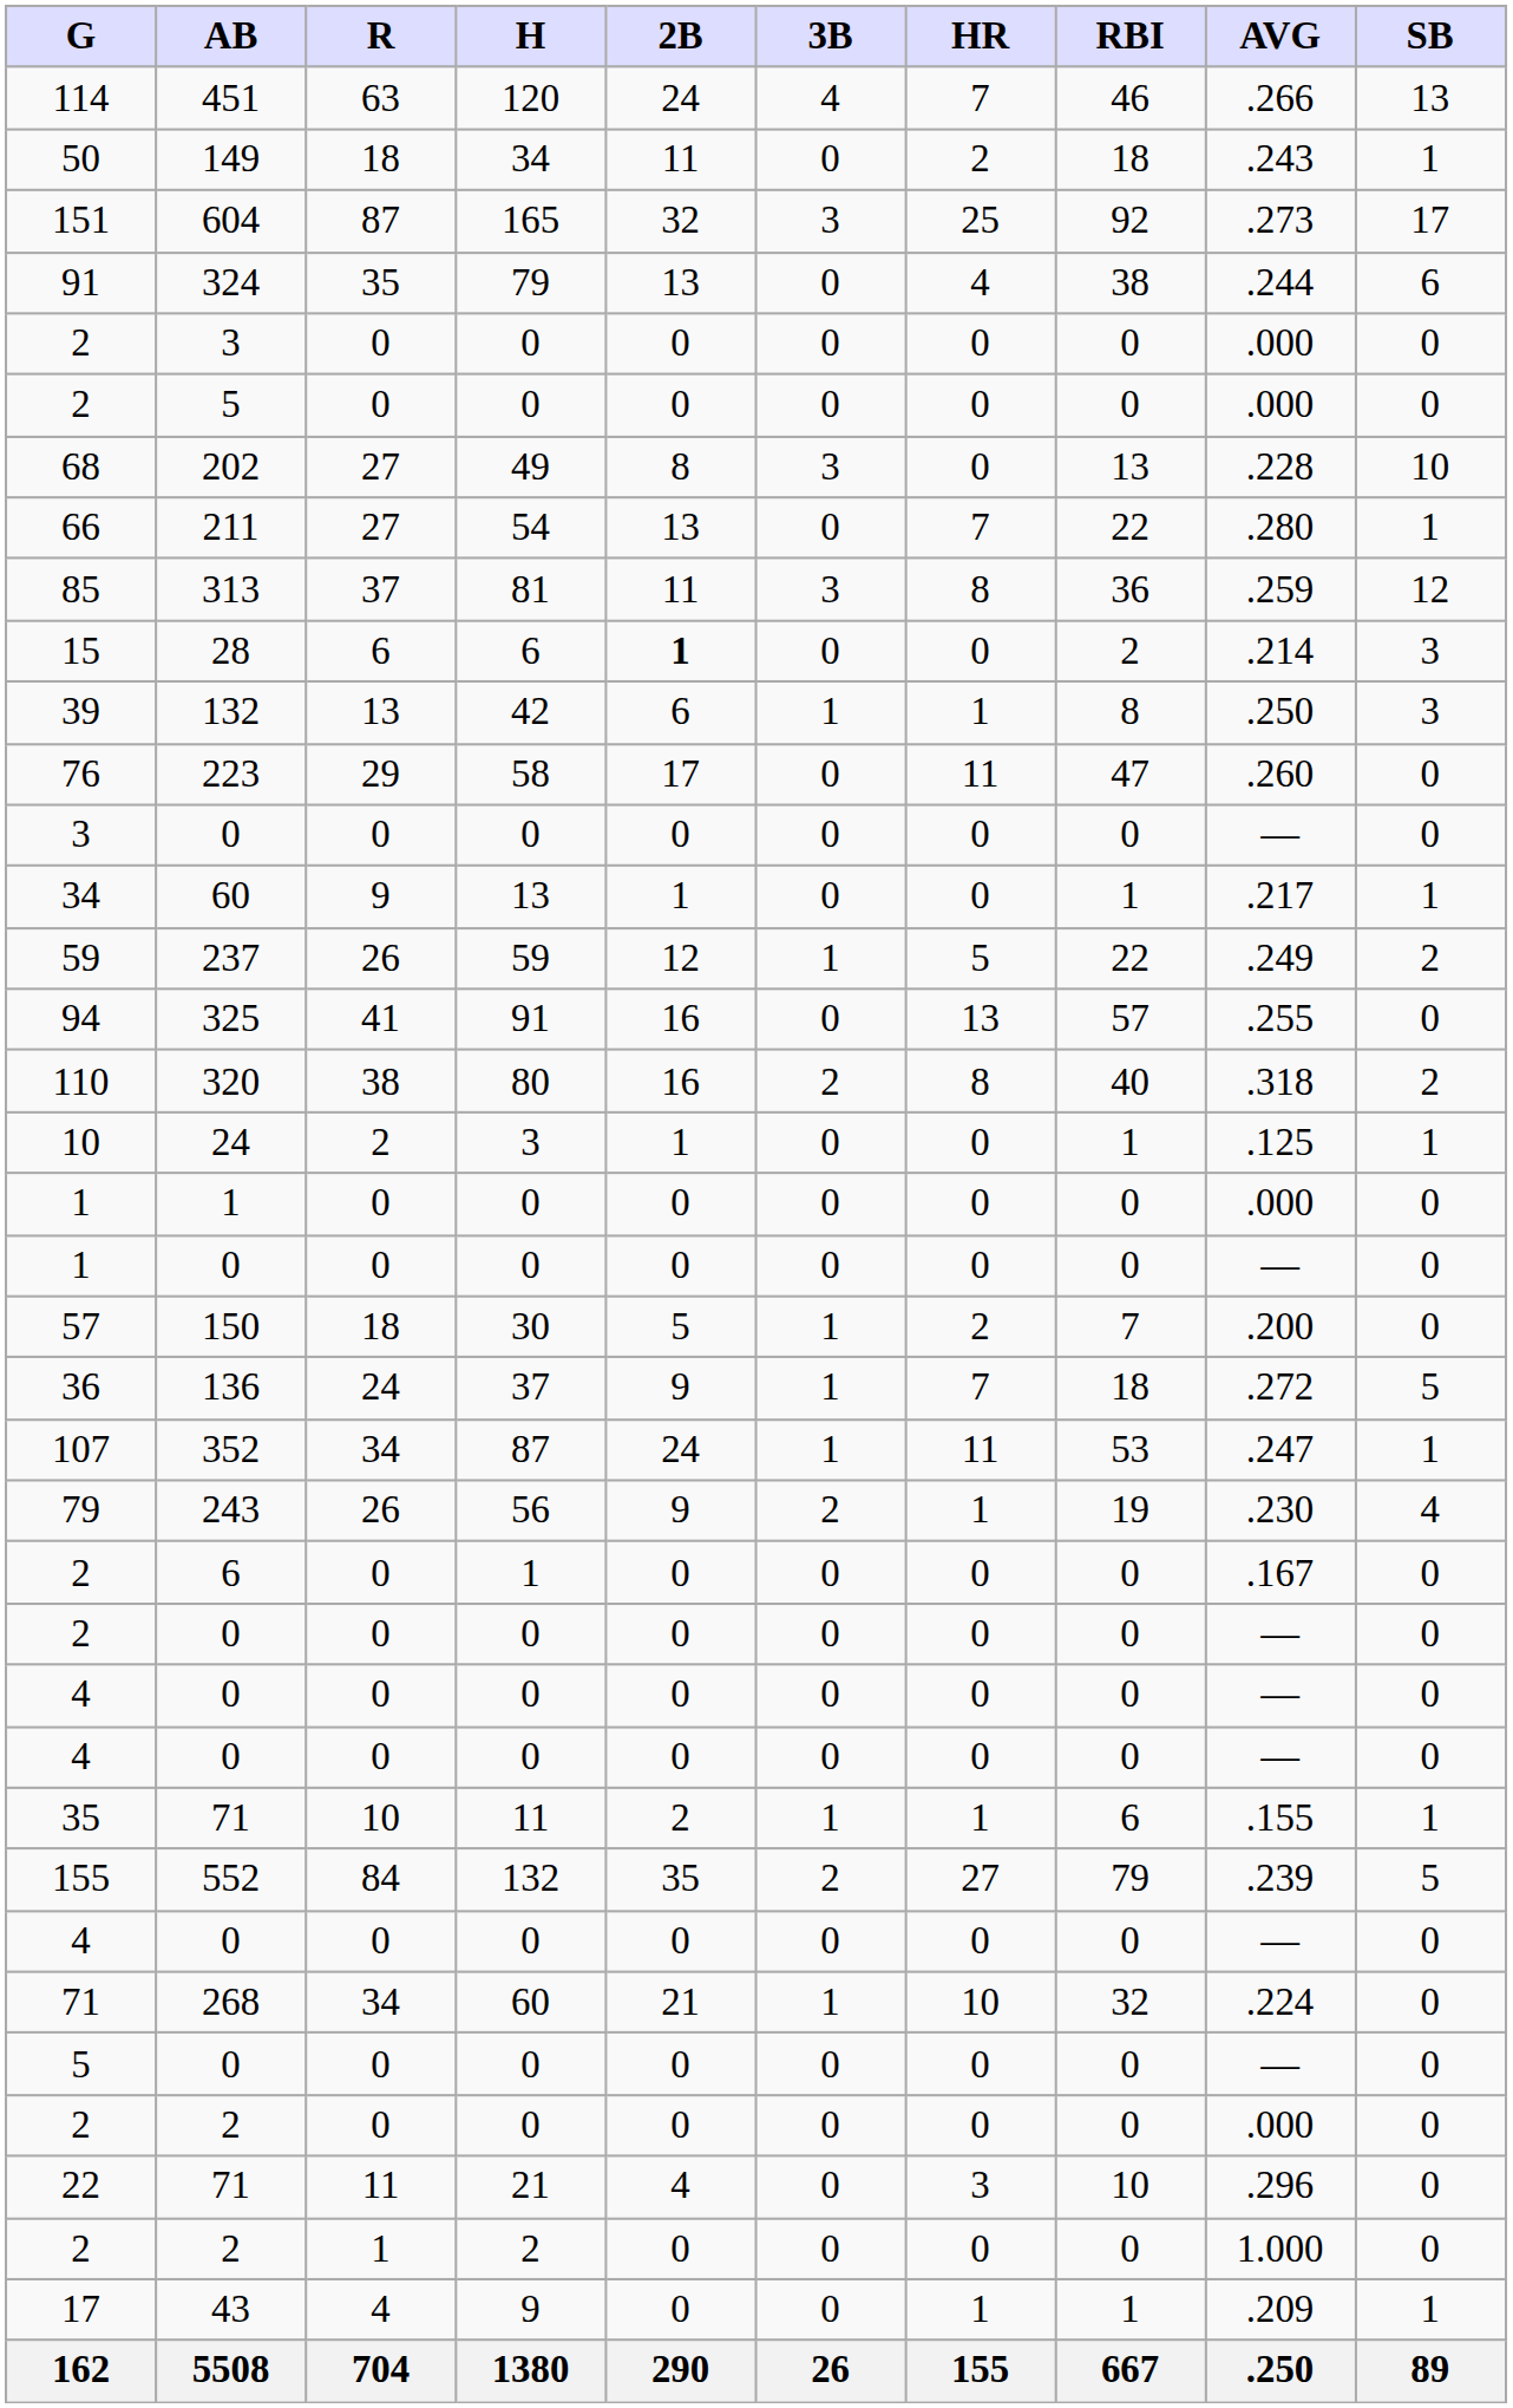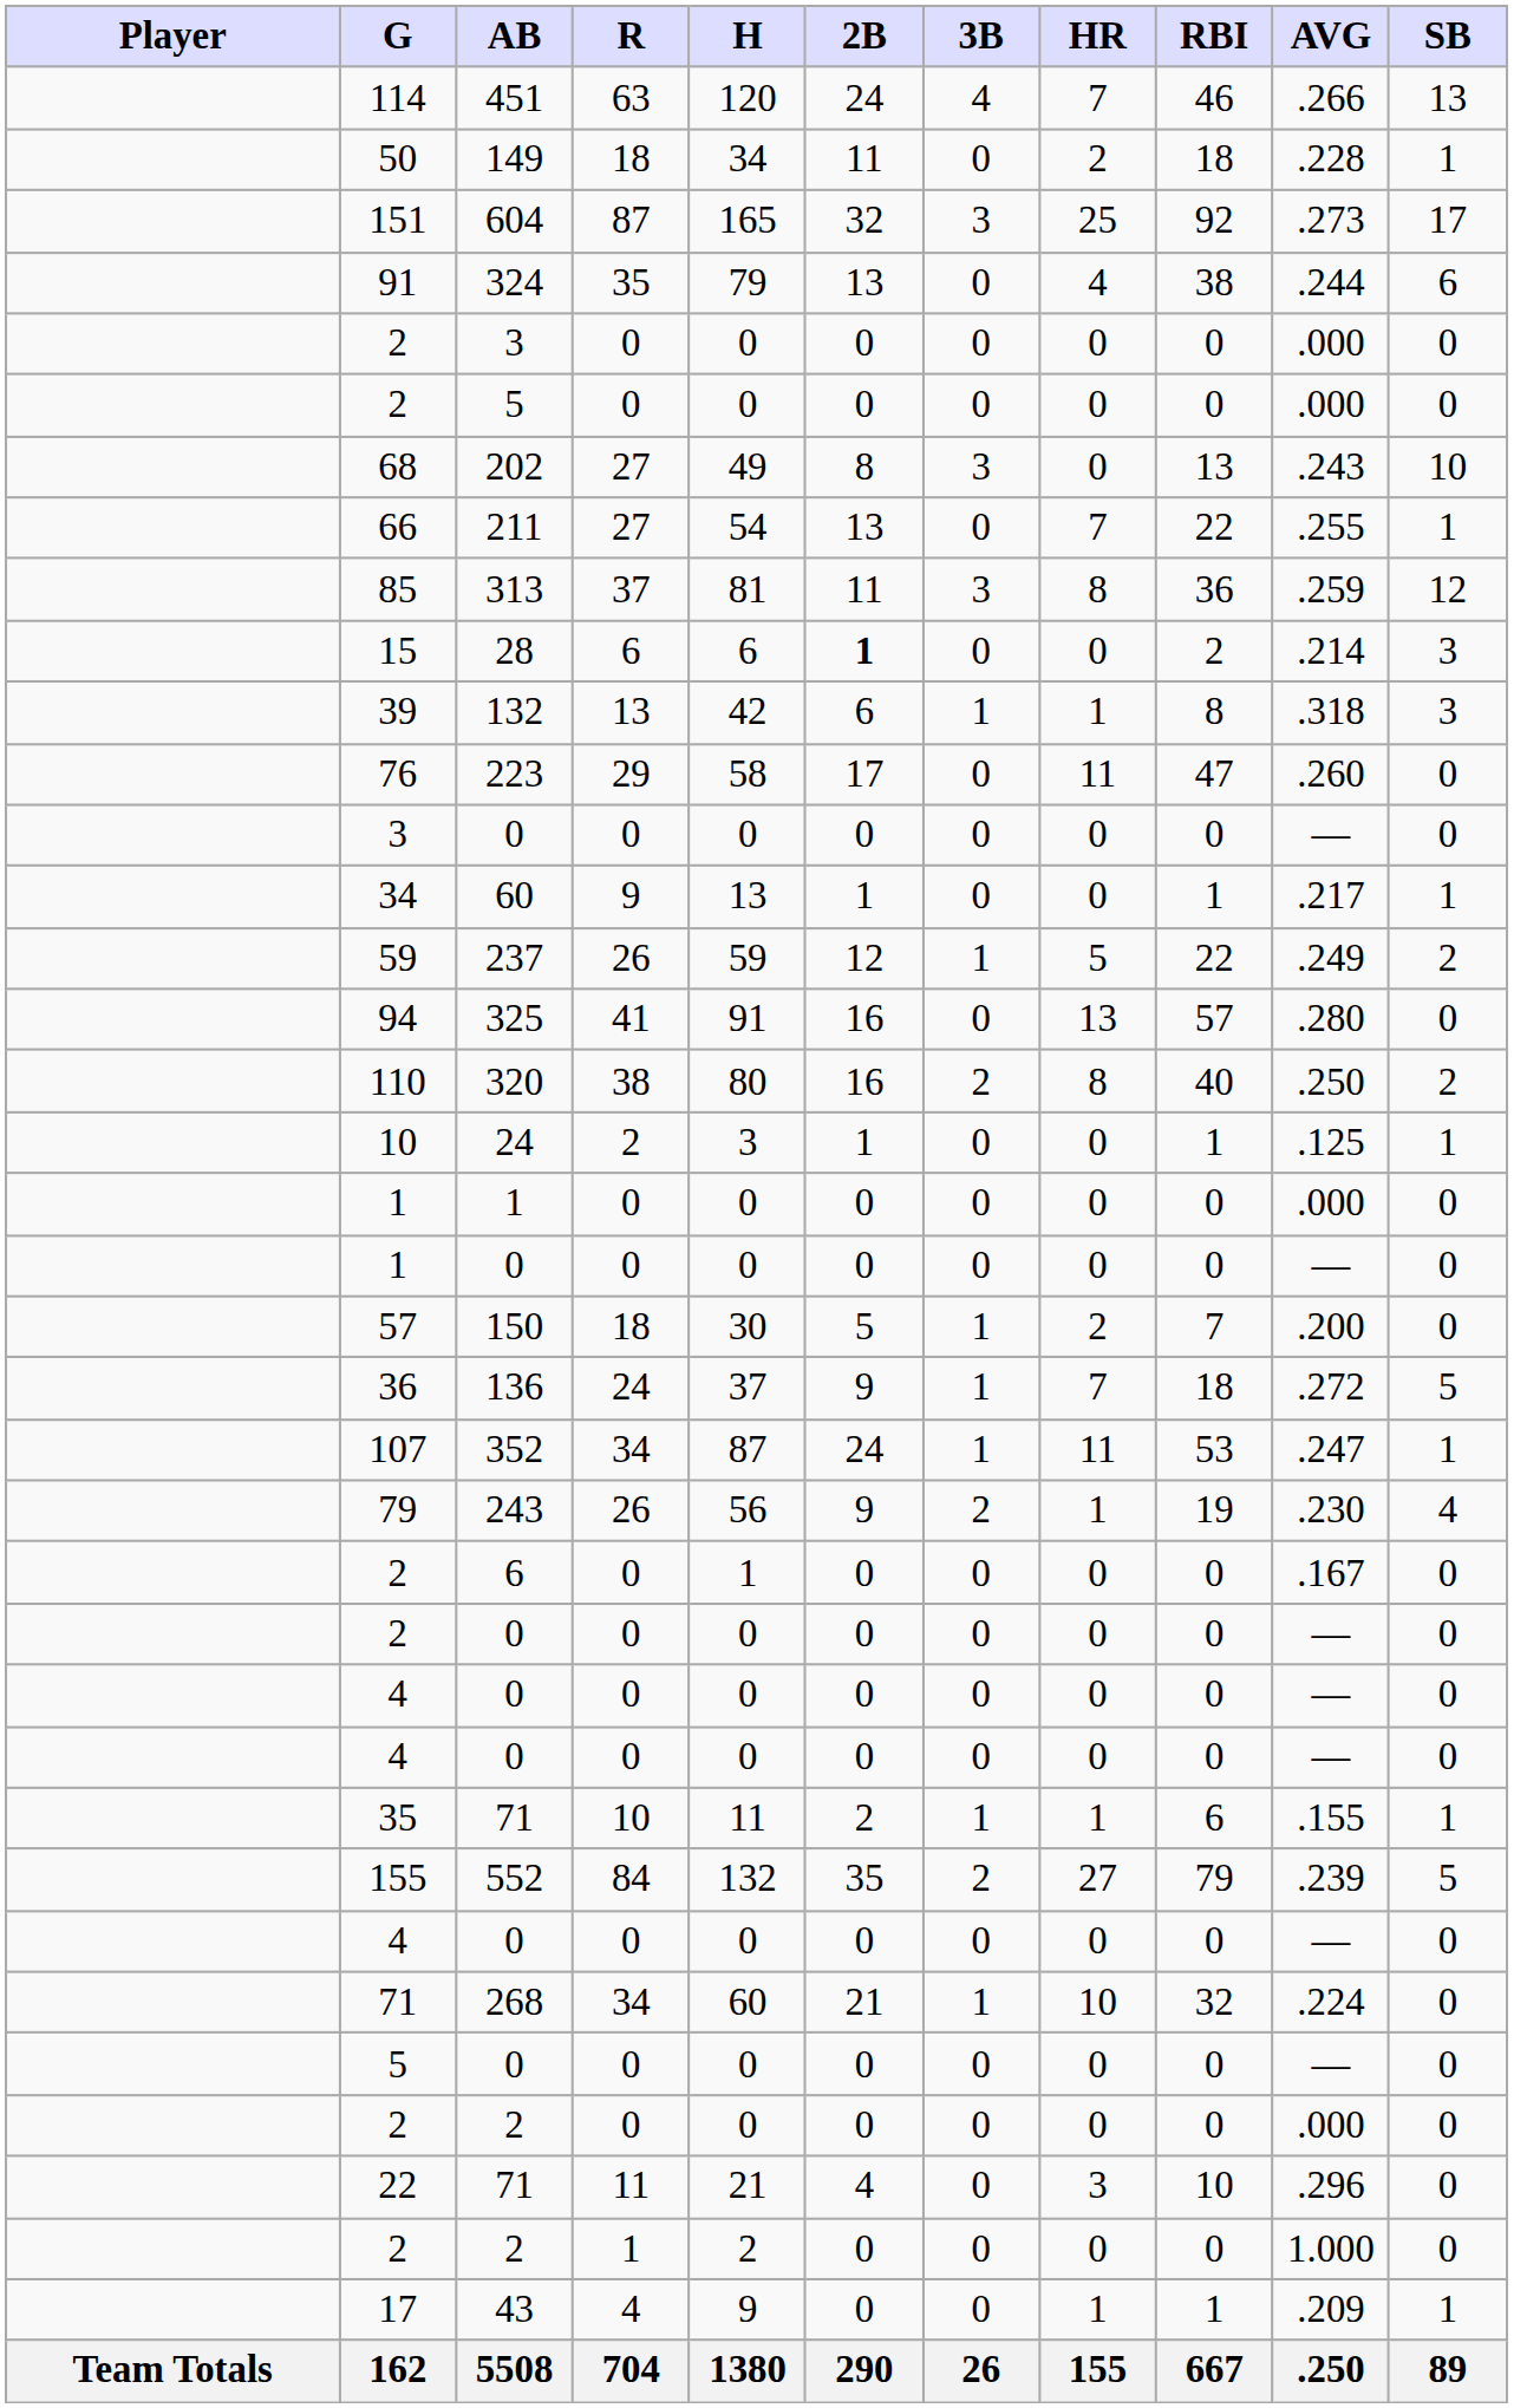+ column: Player | Team Totals
50 | AVG: .243 -> .228
68 | AVG: .228 -> .243
66 | AVG: .280 -> .255
39 | AVG: .250 -> .318
94 | AVG: .255 -> .280
110 | AVG: .318 -> .250
